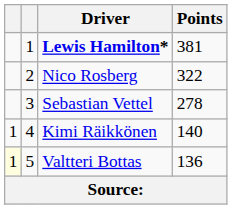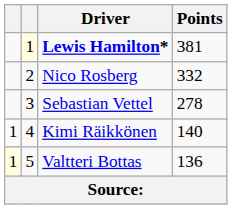Lewis Hamilton* | column 2: no background -> lightyellow background
Nico Rosberg | Points: 322 -> 332
